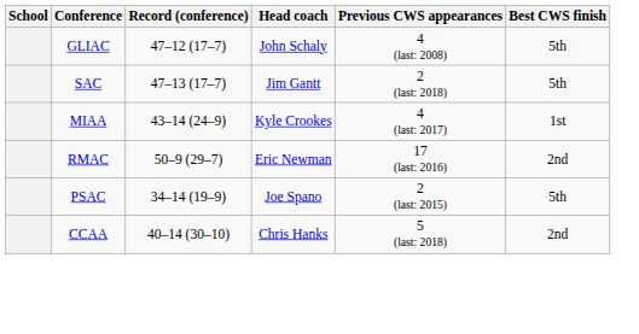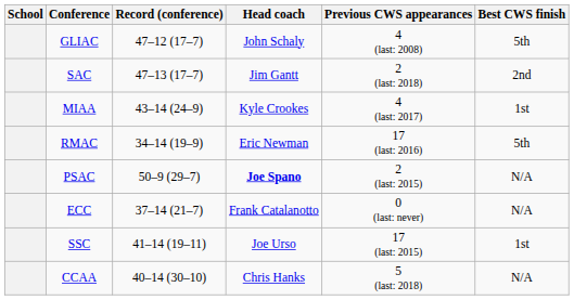SAC | Best CWS finish: 5th -> 2nd
RMAC | Record (conference): 50–9 (29–7) -> 34–14 (19–9)
RMAC | Best CWS finish: 2nd -> 5th
PSAC | Record (conference): 34–14 (19–9) -> 50–9 (29–7)
PSAC | Head coach: normal -> bold
PSAC | Best CWS finish: 5th -> N/A
+ row: ECC | 37–14 (21–7) | Frank Catalanotto | 0 (last: never) | N/A
+ row: SSC | 41–14 (19–11) | Joe Urso | 17 (last: 2015) | 1st
CCAA | Best CWS finish: 2nd -> N/A
